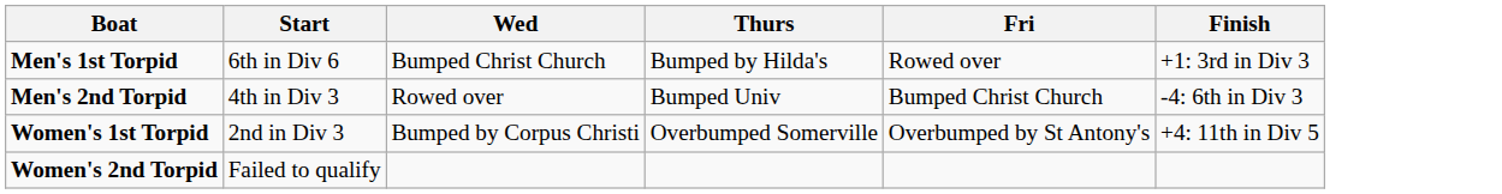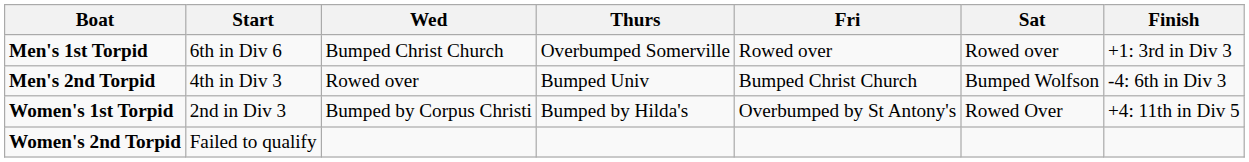+ column: Sat | Rowed over | Bumped Wolfson | Rowed Over
Men's 1st Torpid | Thurs: Bumped by Hilda's -> Overbumped Somerville
Women's 1st Torpid | Thurs: Overbumped Somerville -> Bumped by Hilda's
